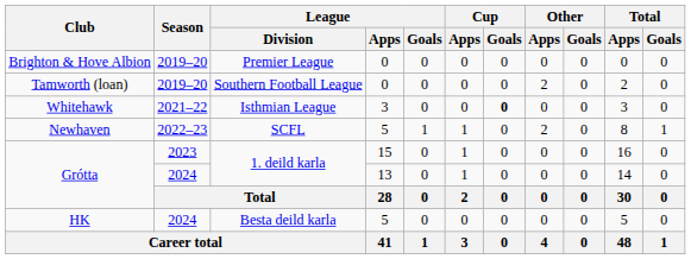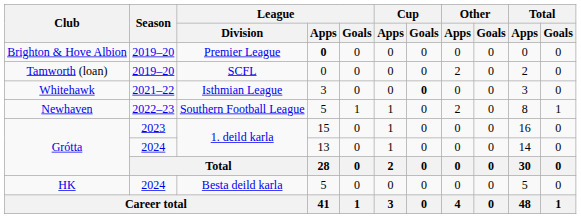Brighton & Hove Albion | League / Apps: normal -> bold
Tamworth (loan) | League / Division: Southern Football League -> SCFL
Newhaven | League / Division: SCFL -> Southern Football League
